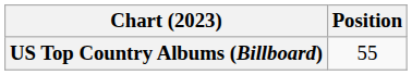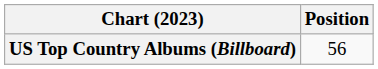US Top Country Albums (Billboard) | Position: 55 -> 56
